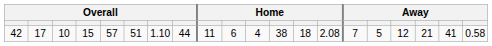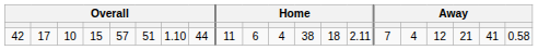42 | column 14: 2.08 -> 2.11
42 | column 16: 5 -> 4
